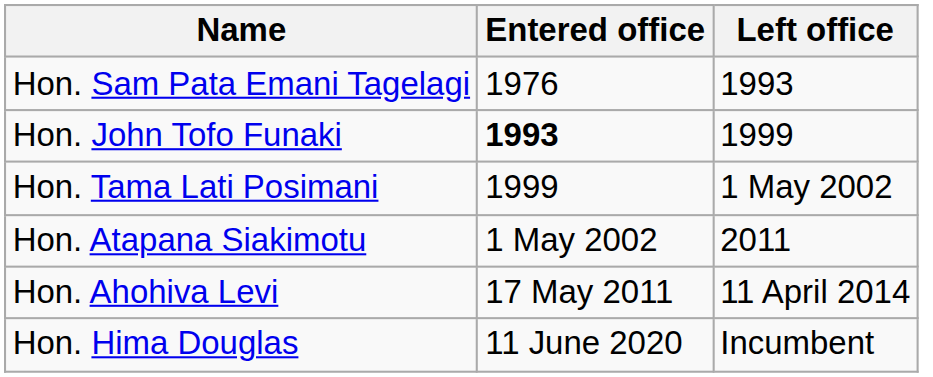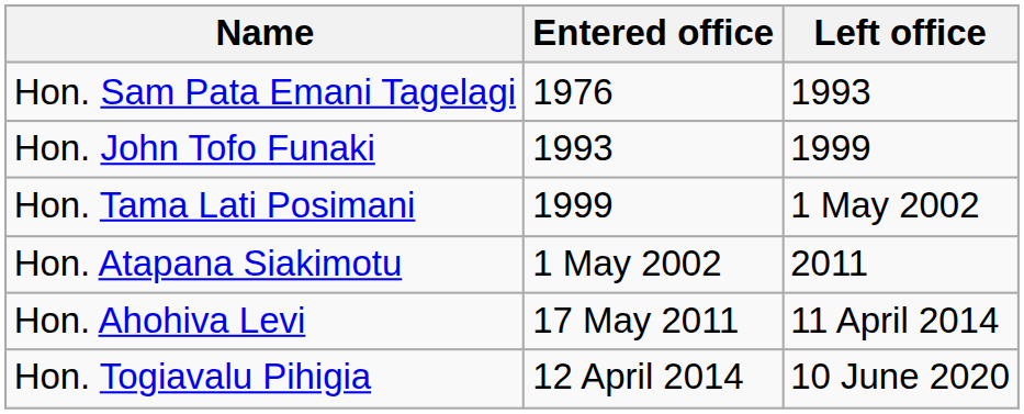Hon. John Tofo Funaki | Entered office: bold -> normal
+ row: Hon. Togiavalu Pihigia | 12 April 2014 | 10 June 2020
- row: Hon. Hima Douglas | 11 June 2020 | Incumbent
